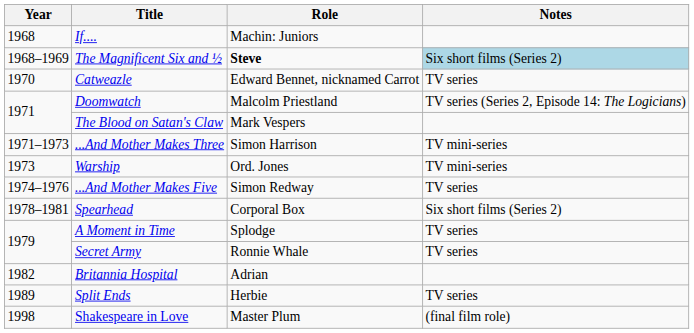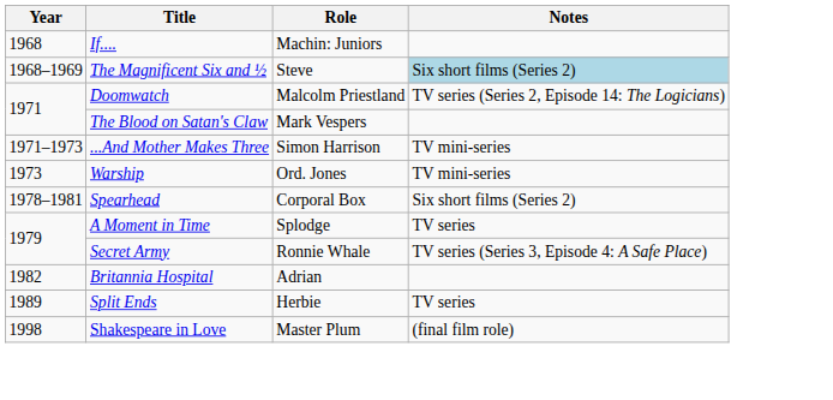The Magnificent Six and ½ | Role: bold -> normal
- row: 1970 | Catweazle | Edward Bennet, nicknamed Carrot | TV series
- row: 1974–1976 | ...And Mother Makes Five | Simon Redway | TV series
Secret Army | Notes: TV series -> TV series (Series 3, Episode 4: A Safe Place)
